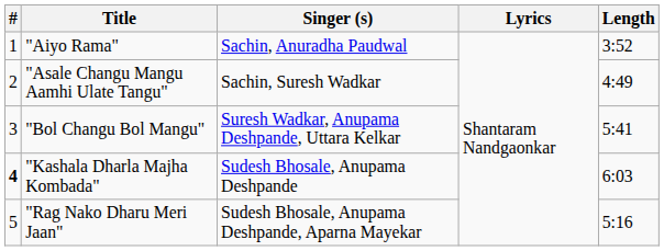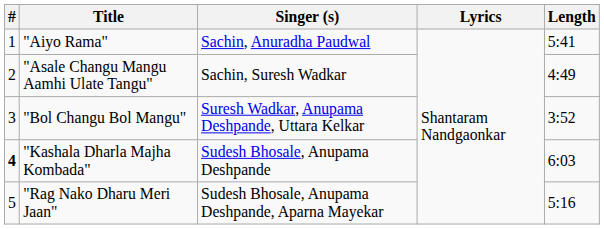"Aiyo Rama" | Length: 3:52 -> 5:41
"Bol Changu Bol Mangu" | Length: 5:41 -> 3:52
